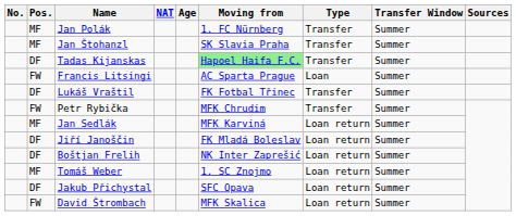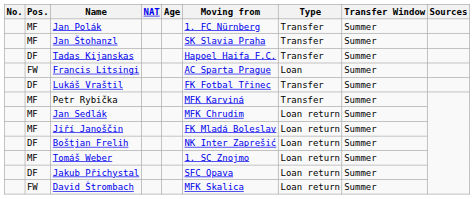Tadas Kijanskas | Moving from: lightgreen background -> no background
Petr Rybička | Pos.: FW -> MF
Petr Rybička | Moving from: MFK Chrudim -> MFK Karviná
Jan Sedlák | Moving from: MFK Karviná -> MFK Chrudim
Jiří Janoščin | Pos.: DF -> MF
